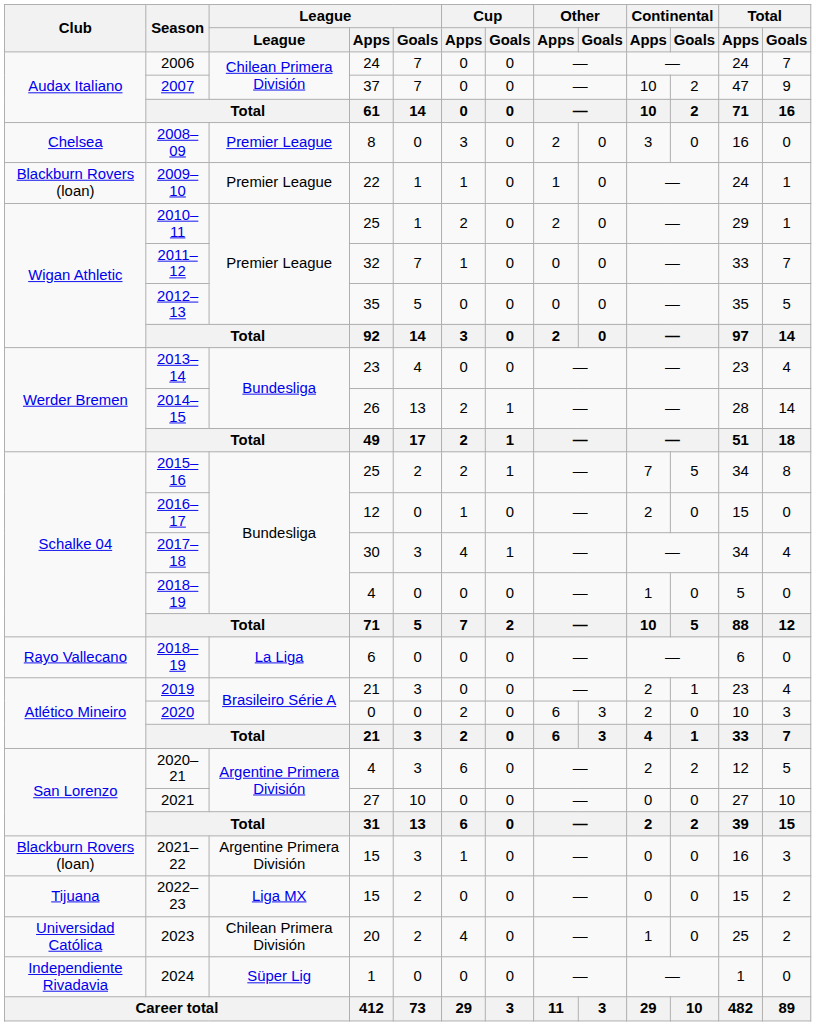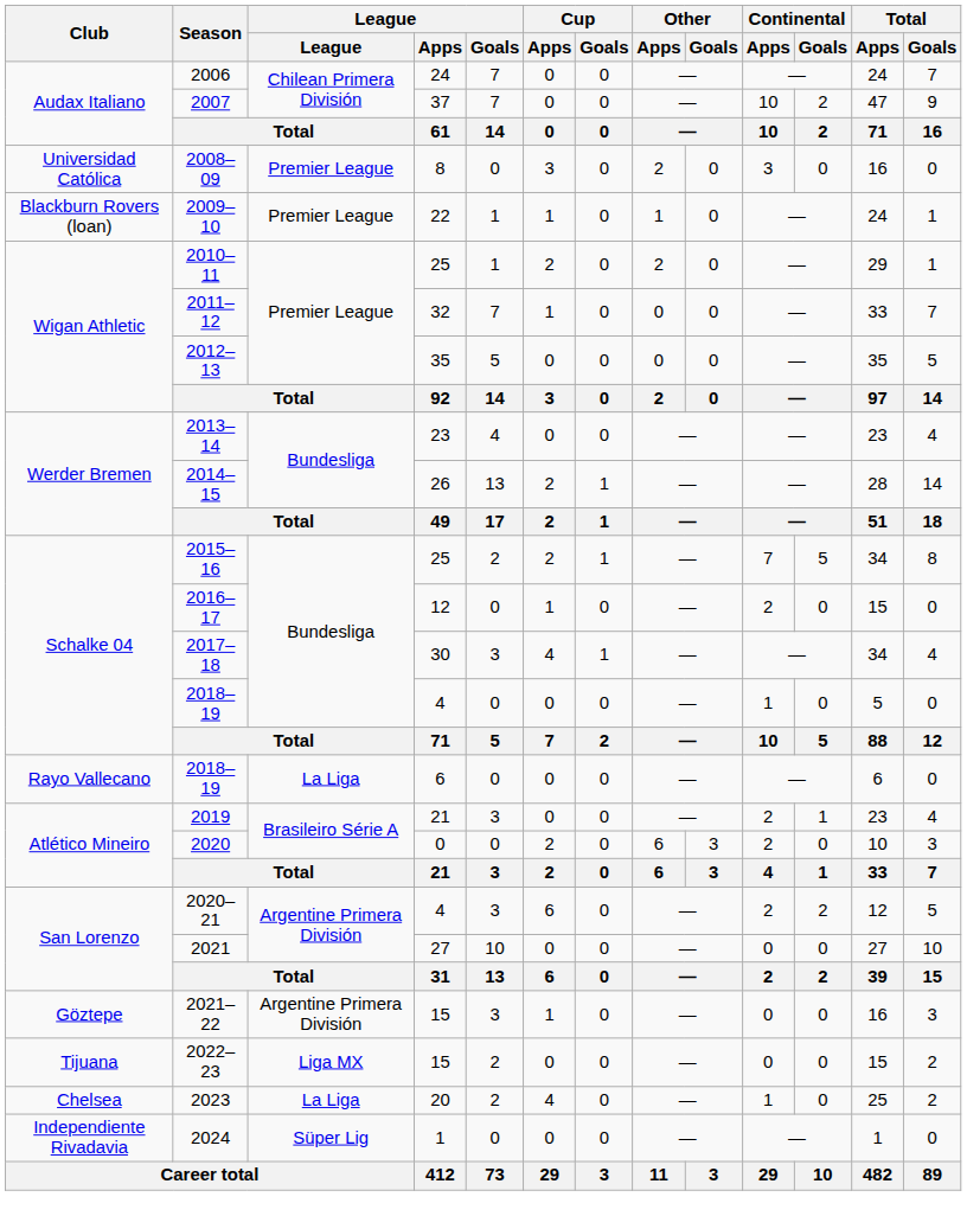2008–09 | Club: Chelsea -> Universidad Católica
2021–22 | Club: Blackburn Rovers (loan) -> Göztepe
2023 | Club: Universidad Católica -> Chelsea
2023 | League: Chilean Primera División -> La Liga
